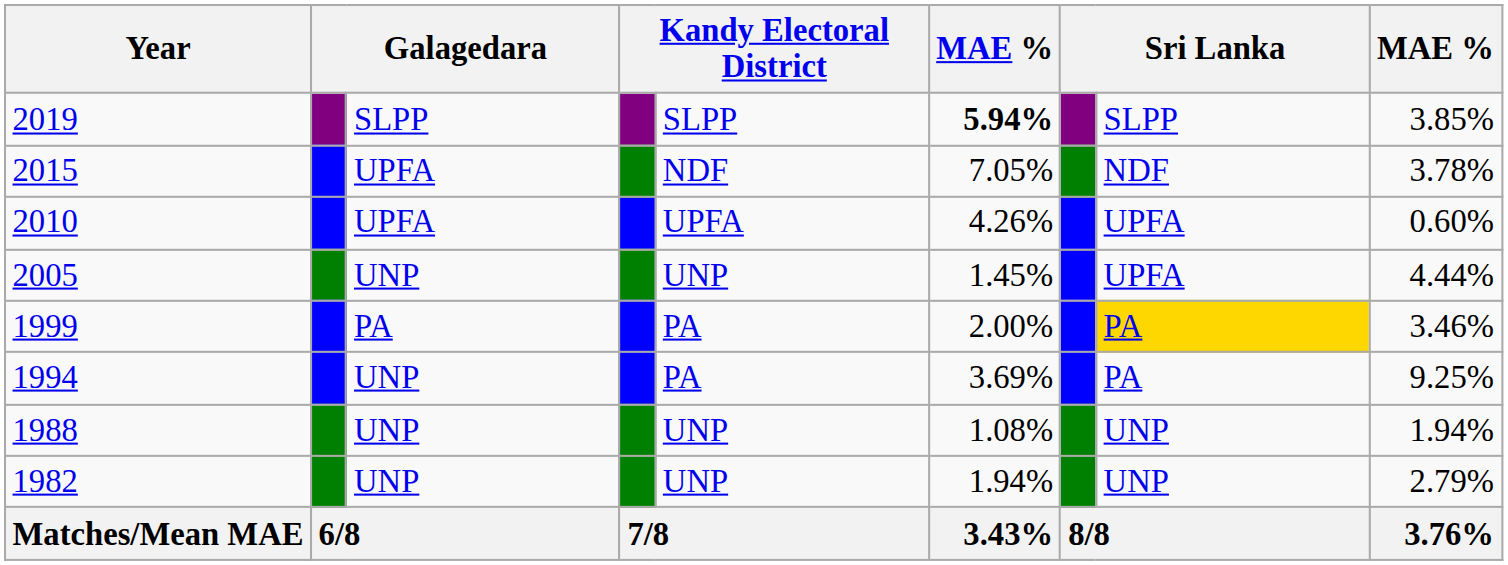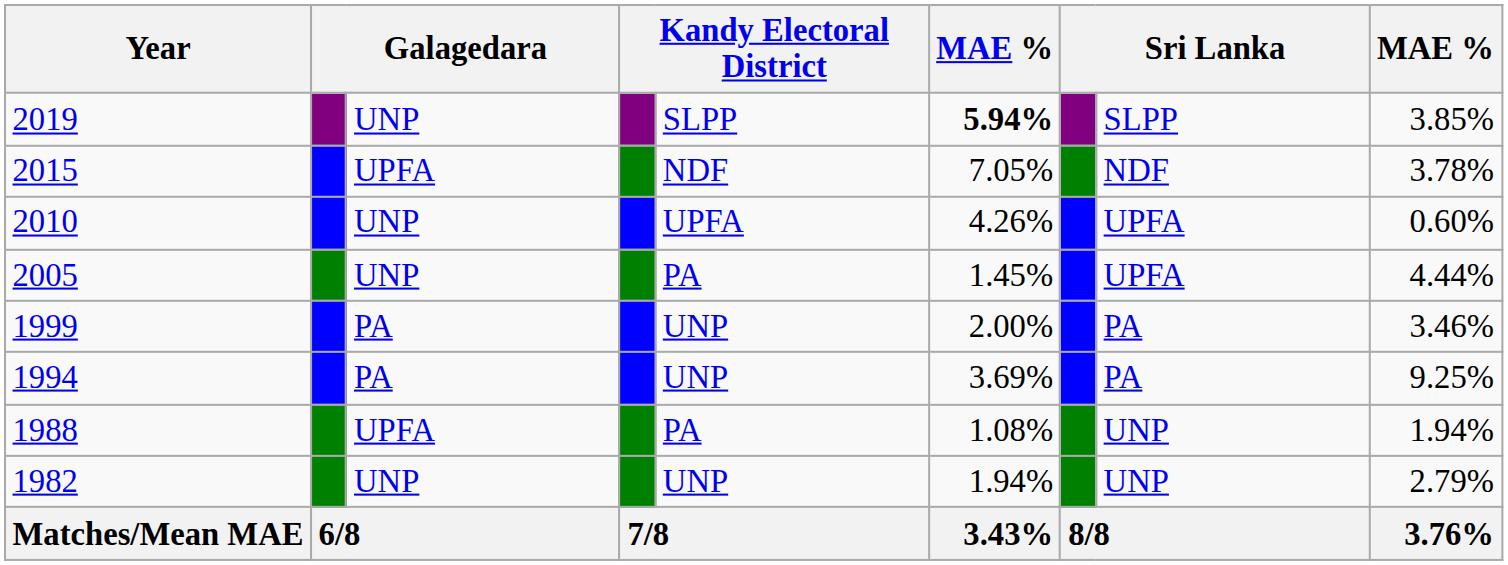2019 | column 3: SLPP -> UNP
2010 | column 3: UPFA -> UNP
2005 | column 5: UNP -> PA
1999 | column 5: PA -> UNP
1999 | column 8: gold background -> no background
1994 | column 3: UNP -> PA
1994 | column 5: PA -> UNP
1988 | column 3: UNP -> UPFA
1988 | column 5: UNP -> PA
